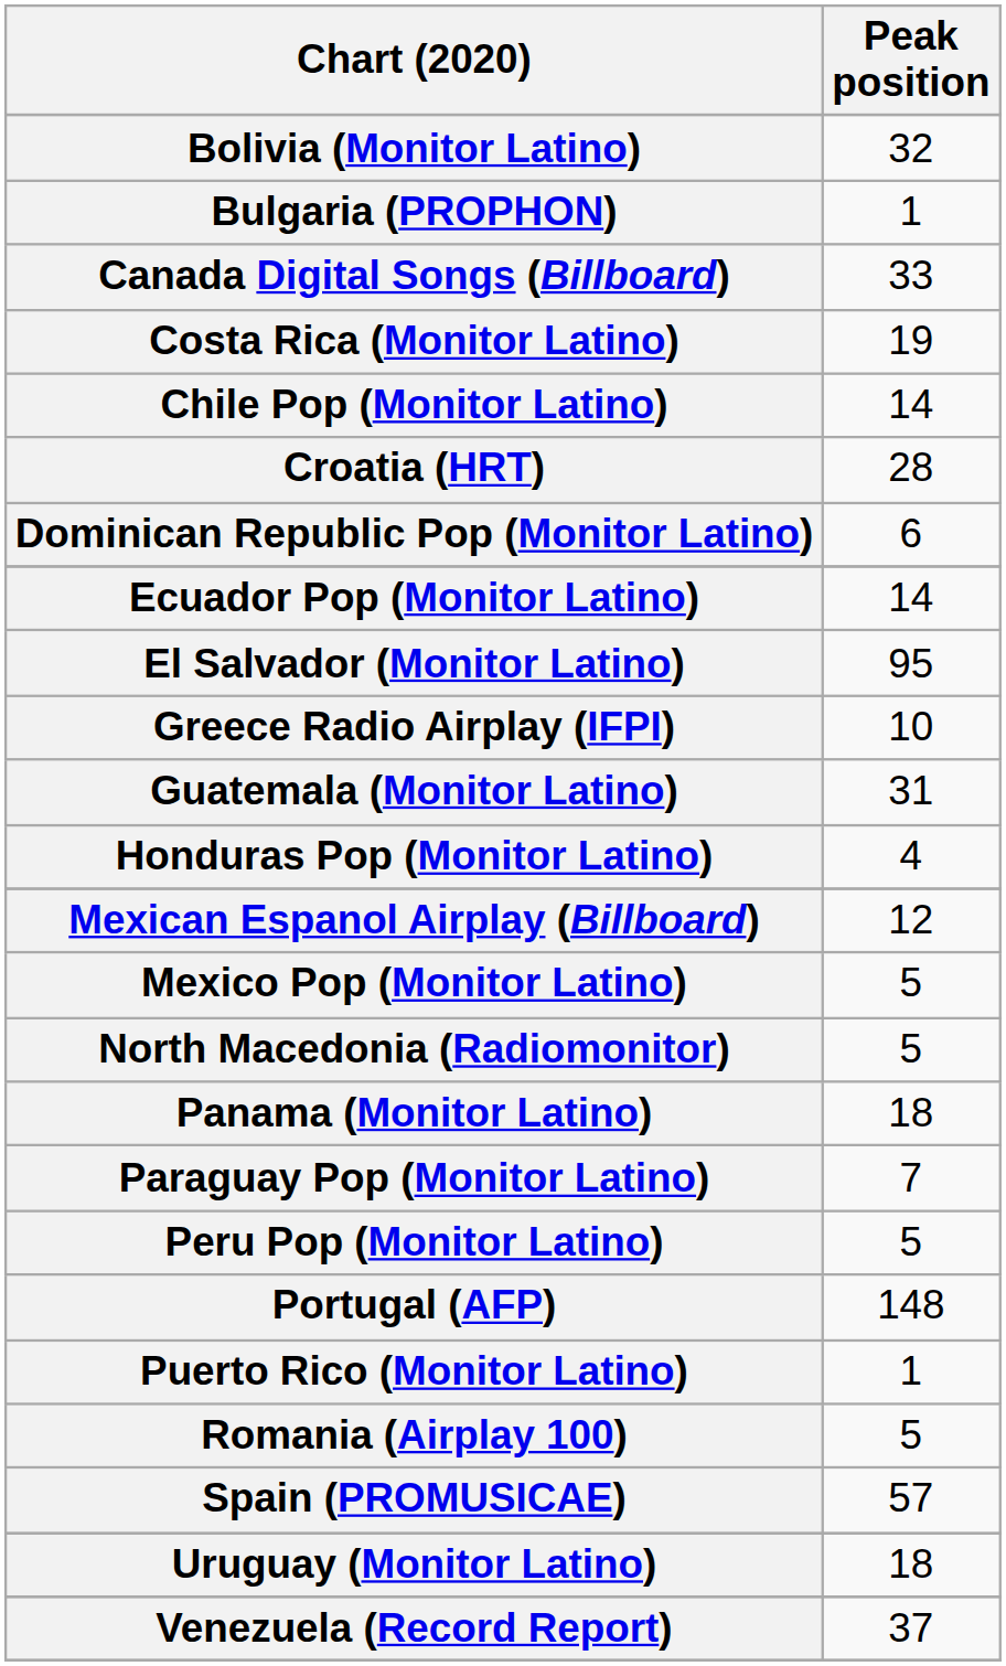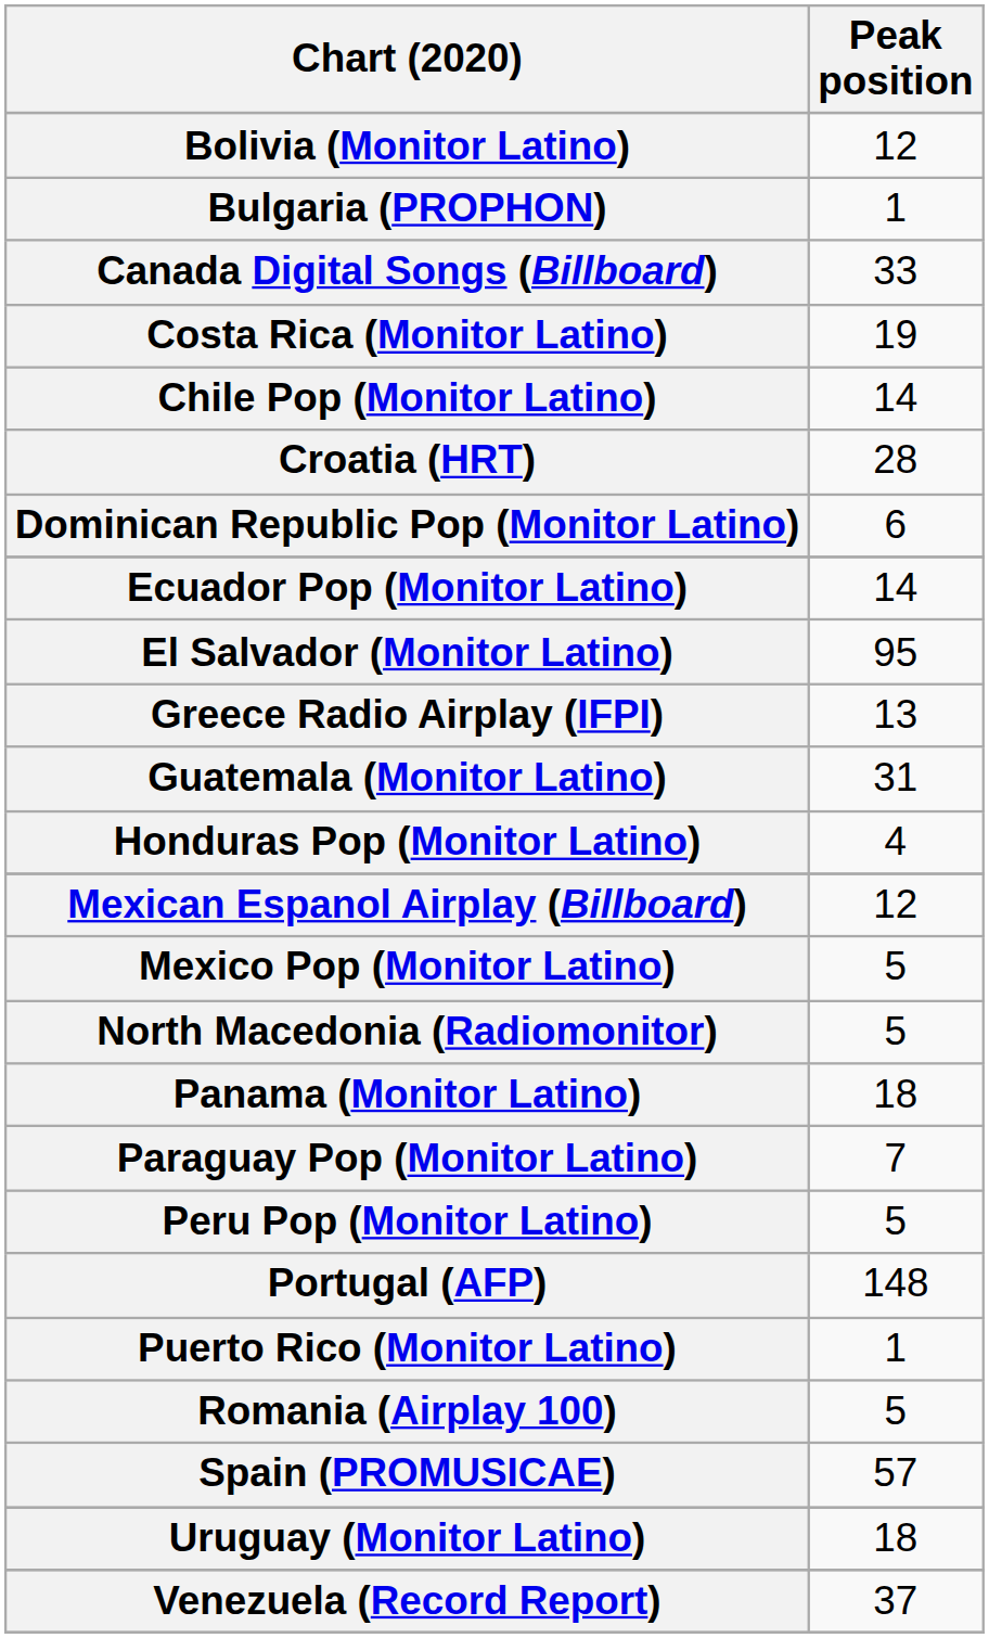Bolivia (Monitor Latino) | Peak position: 32 -> 12
Greece Radio Airplay (IFPI) | Peak position: 10 -> 13
